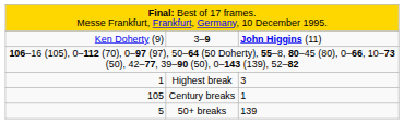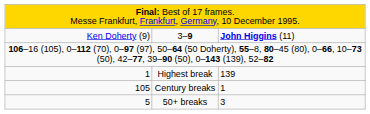Highest break | column 3: 3 -> 139
50+ breaks | column 3: 139 -> 3
